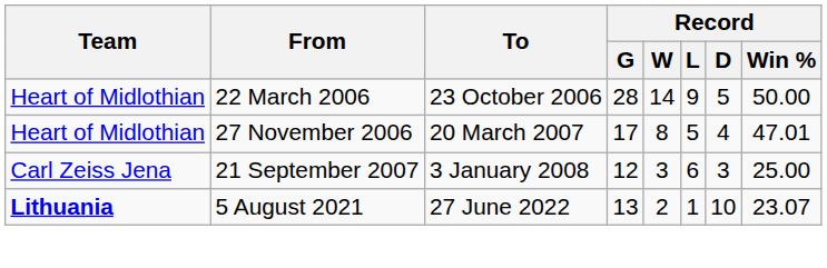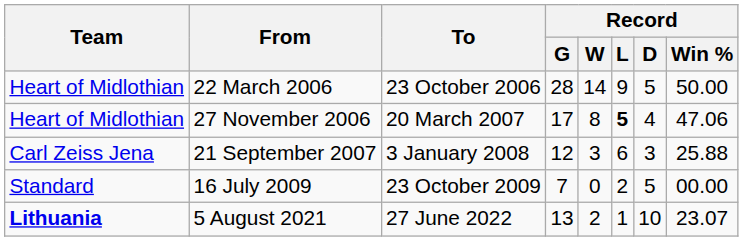27 November 2006 | Record / L: normal -> bold
27 November 2006 | Record / Win %: 47.01 -> 47.06
21 September 2007 | Record / Win %: 25.00 -> 25.88
+ row: Standard | 16 July 2009 | 23 October 2009 | 7 | 0 | 2 | 5 | 00.00
